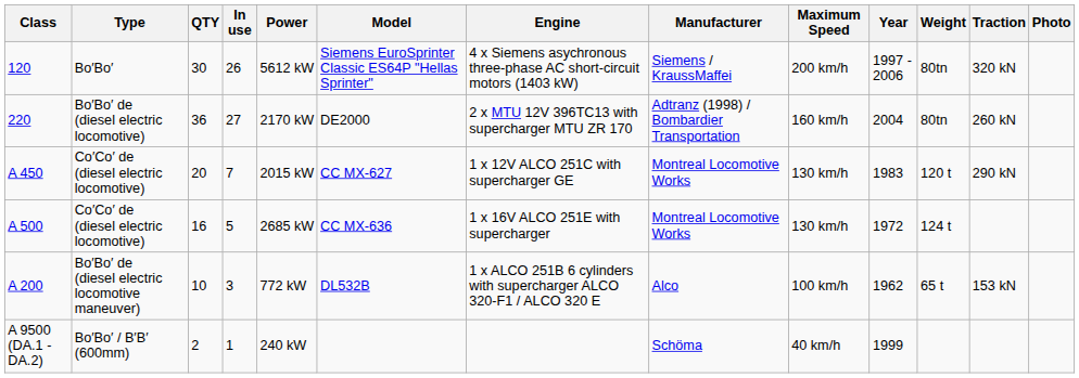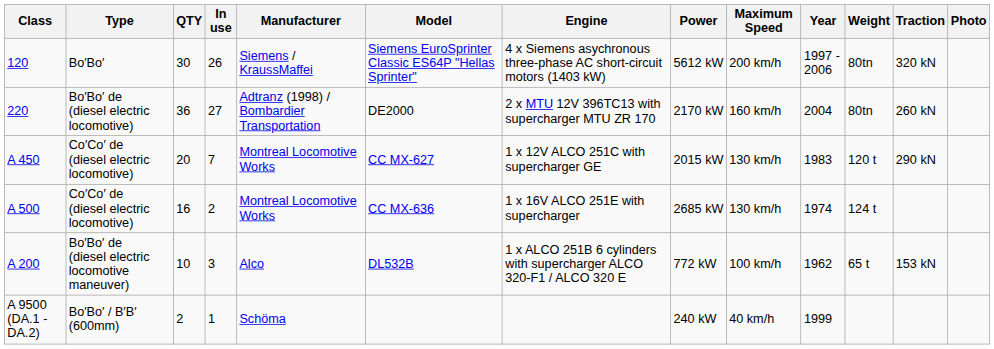columns swapped: Manufacturer <-> Power
A 500 | In use: 5 -> 2
A 500 | Year: 1972 -> 1974
